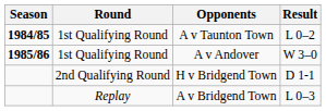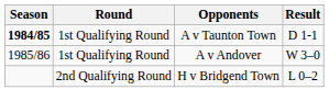A v Taunton Town | Result: L 0–2 -> D 1-1
A v Andover | Season: bold -> normal
H v Bridgend Town | Result: D 1-1 -> L 0–2
- row: Replay | A v Bridgend Town | L 0–3
